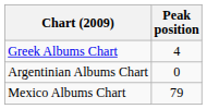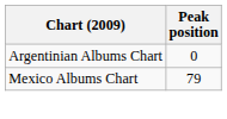- row: Greek Albums Chart | 4
